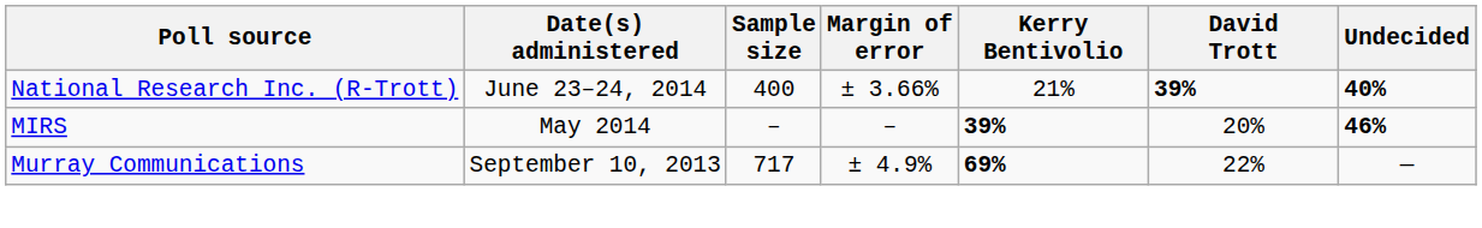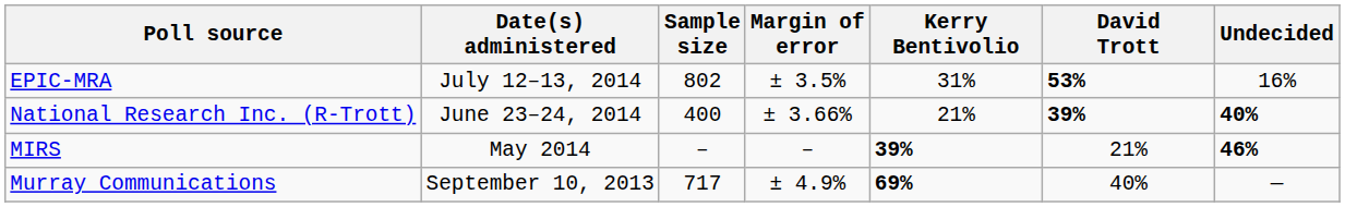+ row: EPIC-MRA | July 12–13, 2014 | 802 | ± 3.5% | 31% | 53% | 16%
MIRS | David Trott: 20% -> 21%
Murray Communications | David Trott: 22% -> 40%
